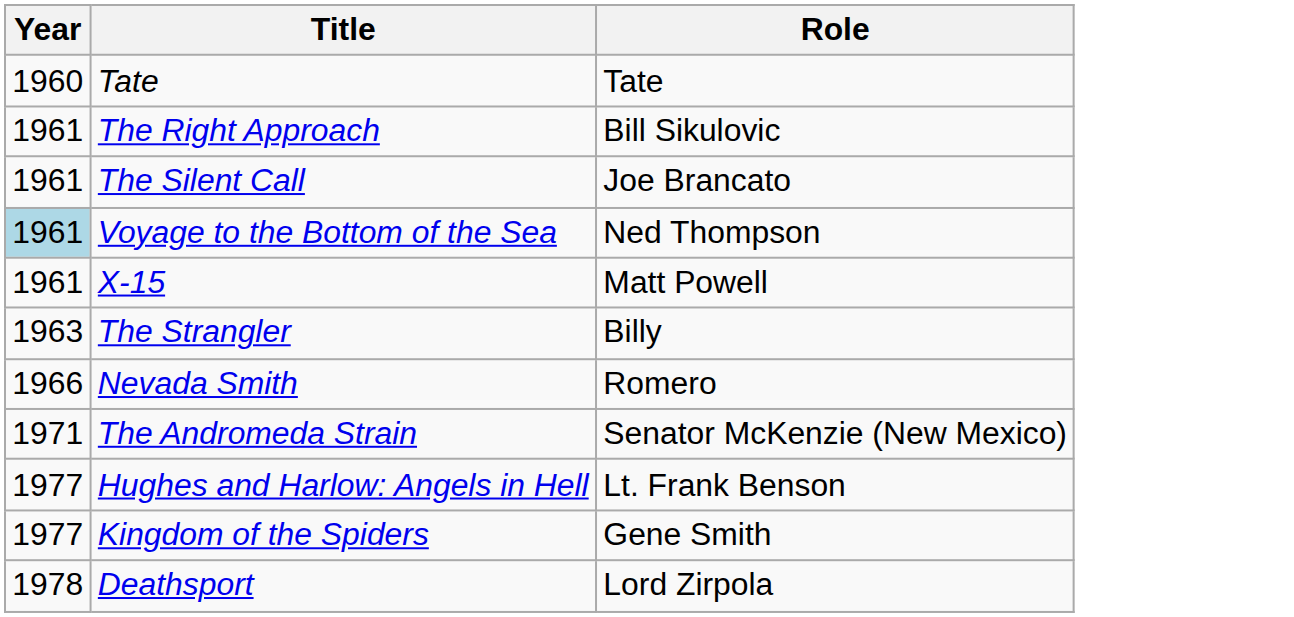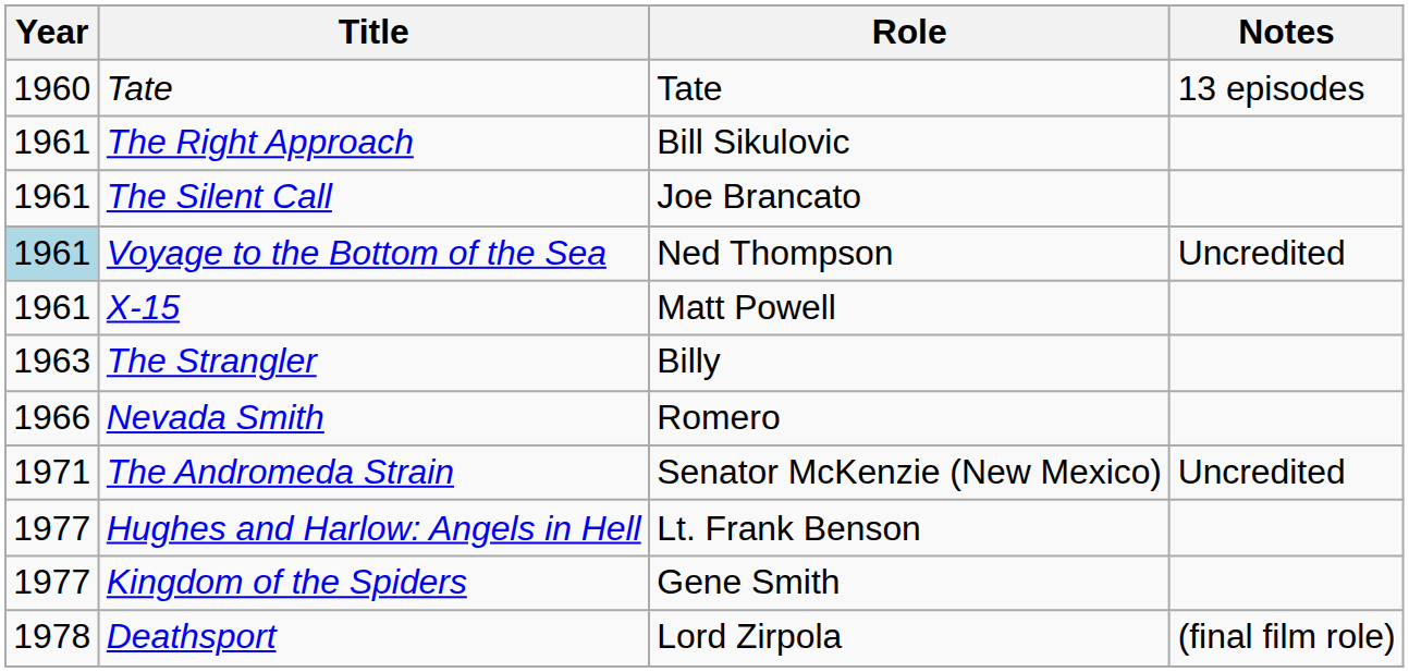+ column: Notes | 13 episodes | Uncredited | Uncredited | (final film role)
